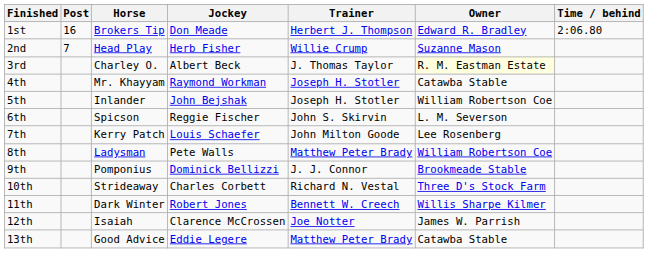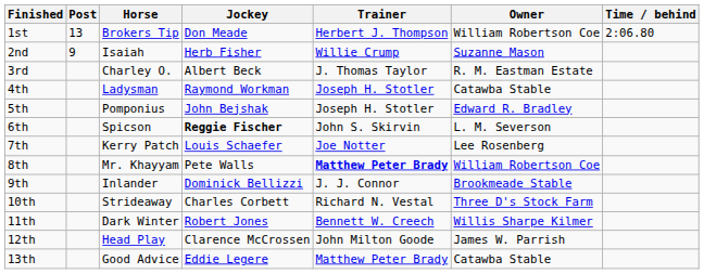1st | Post: 16 -> 13
1st | Owner: Edward R. Bradley -> William Robertson Coe
2nd | Post: 7 -> 9
2nd | Horse: Head Play -> Isaiah
3rd | Owner: lightyellow background -> no background
4th | Horse: Mr. Khayyam -> Ladysman
5th | Horse: Inlander -> Pomponius
5th | Owner: William Robertson Coe -> Edward R. Bradley
6th | Jockey: normal -> bold
7th | Trainer: John Milton Goode -> Joe Notter
8th | Horse: Ladysman -> Mr. Khayyam
8th | Trainer: normal -> bold
9th | Horse: Pomponius -> Inlander
12th | Horse: Isaiah -> Head Play
12th | Trainer: Joe Notter -> John Milton Goode
